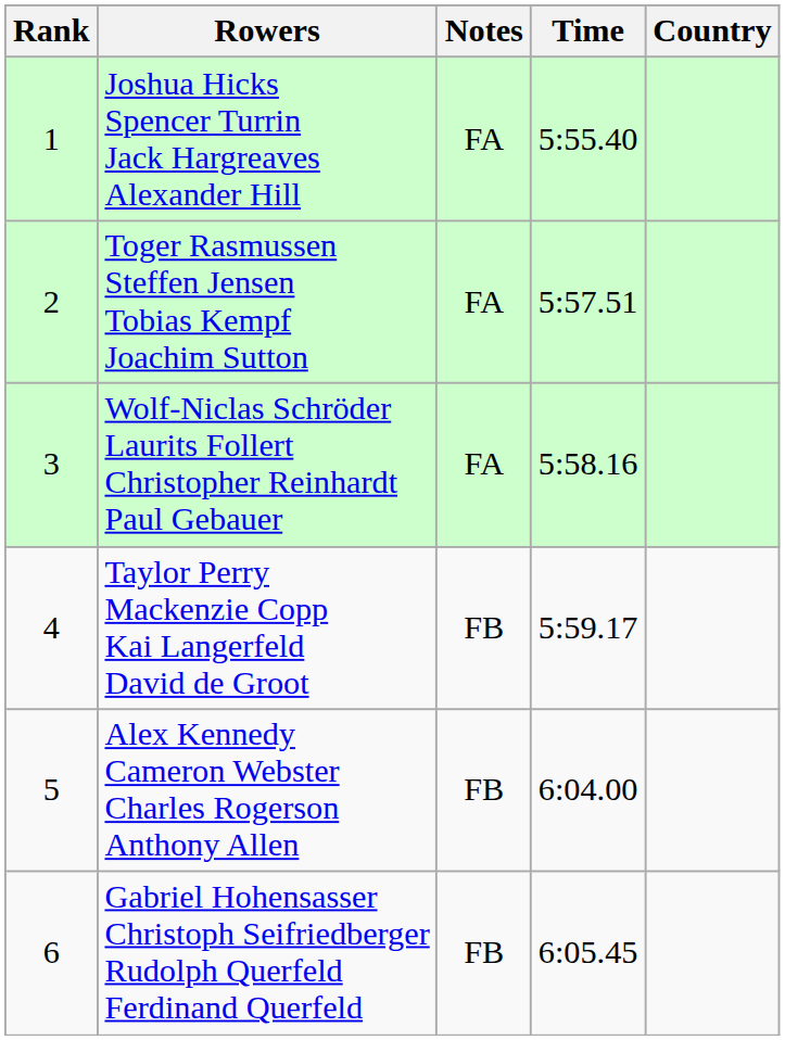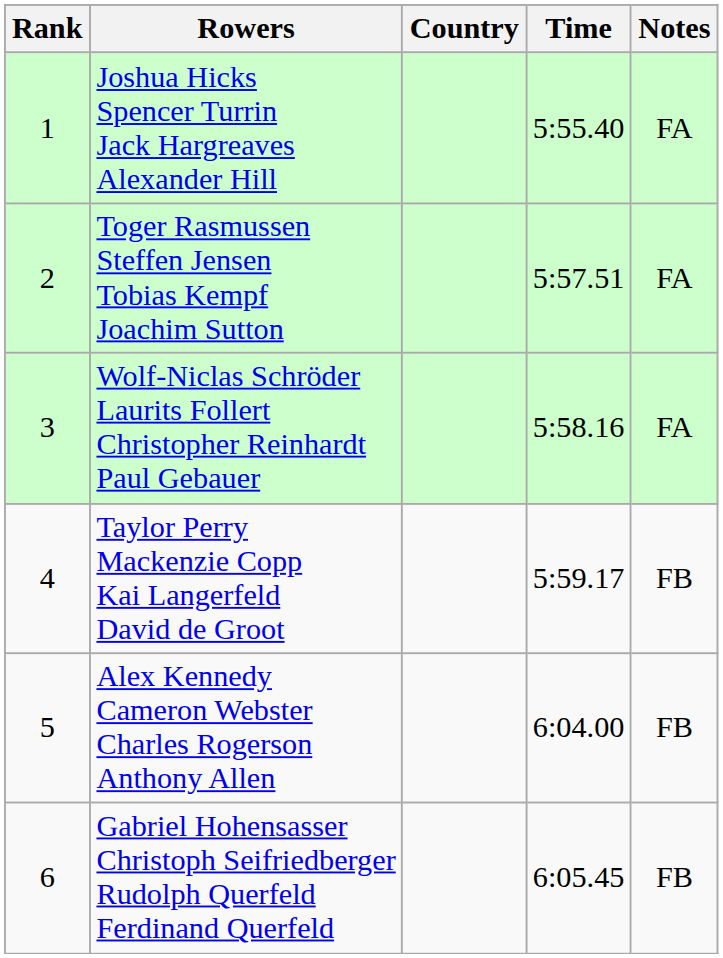columns swapped: Country <-> Notes
